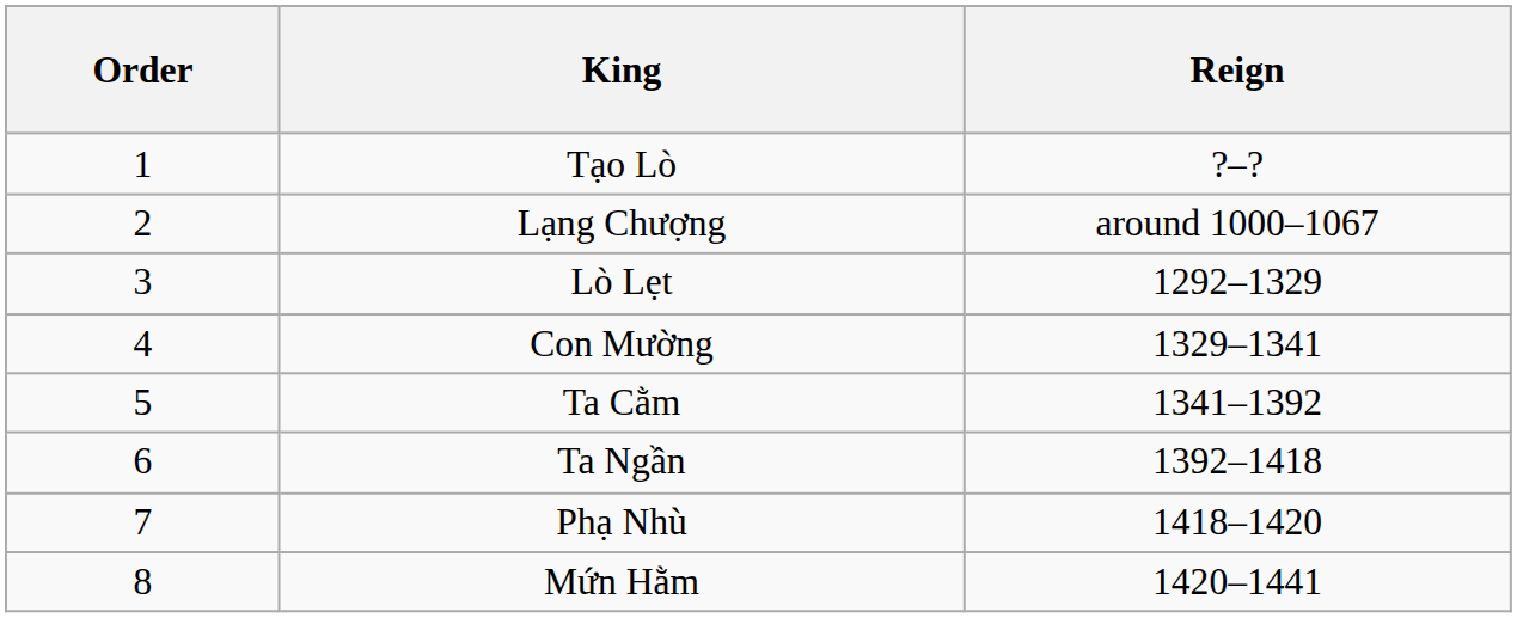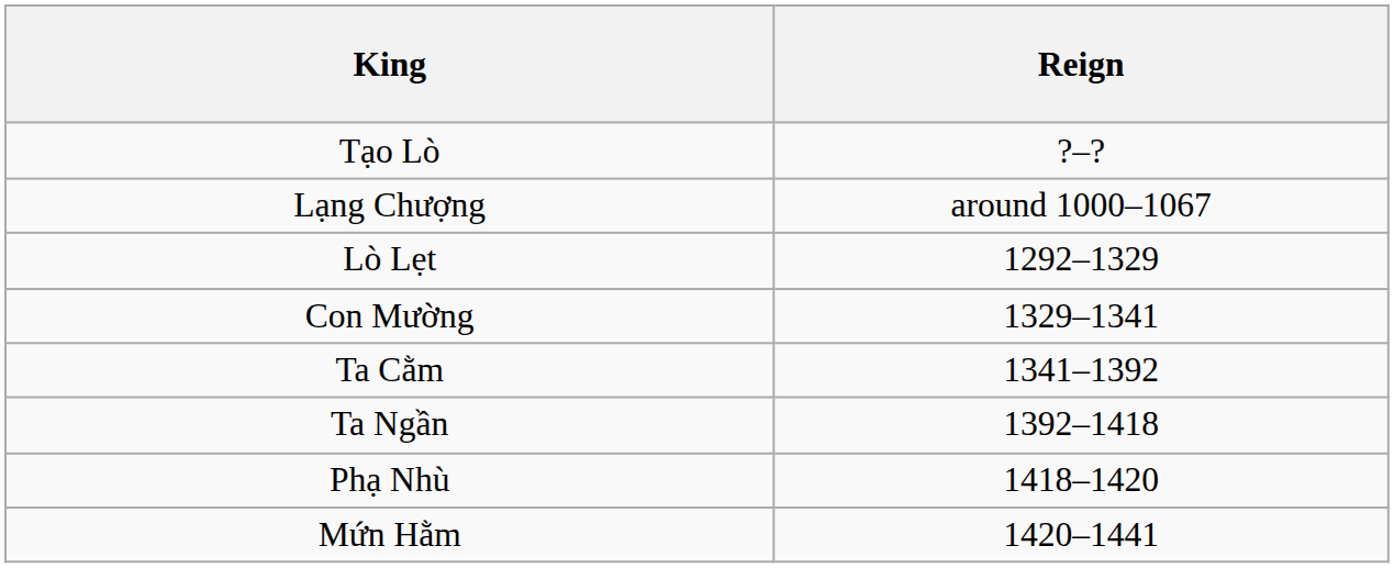- column: Order | 1 | 2 | 3 | 4 | 5 | 6 | 7 | 8
